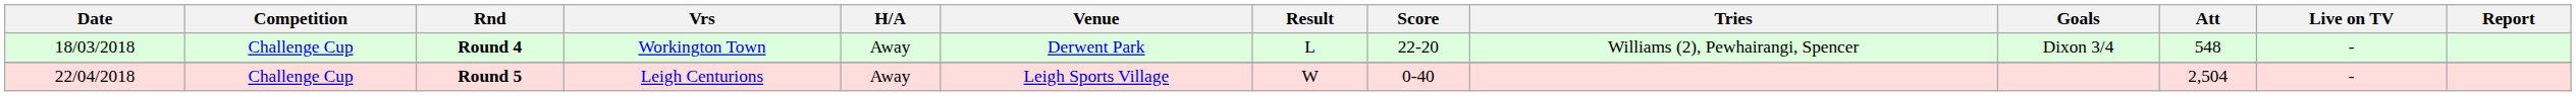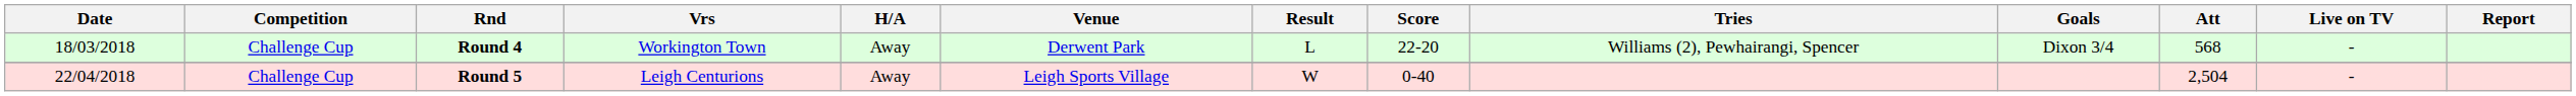Round 4 | Att: 548 -> 568
